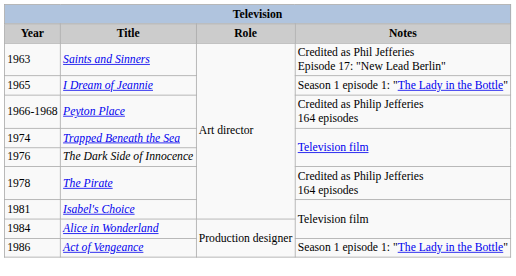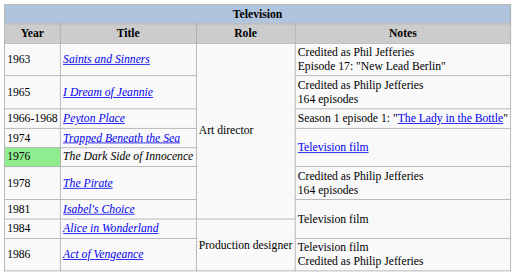I Dream of Jeannie | Notes: Season 1 episode 1: "The Lady in the Bottle" -> Credited as Philip Jefferies 164 episodes
Peyton Place | Notes: Credited as Philip Jefferies 164 episodes -> Season 1 episode 1: "The Lady in the Bottle"
The Dark Side of Innocence | Year: no background -> lightgreen background
Act of Vengeance | Notes: Season 1 episode 1: "The Lady in the Bottle" -> Television film Credited as Philip Jefferies
